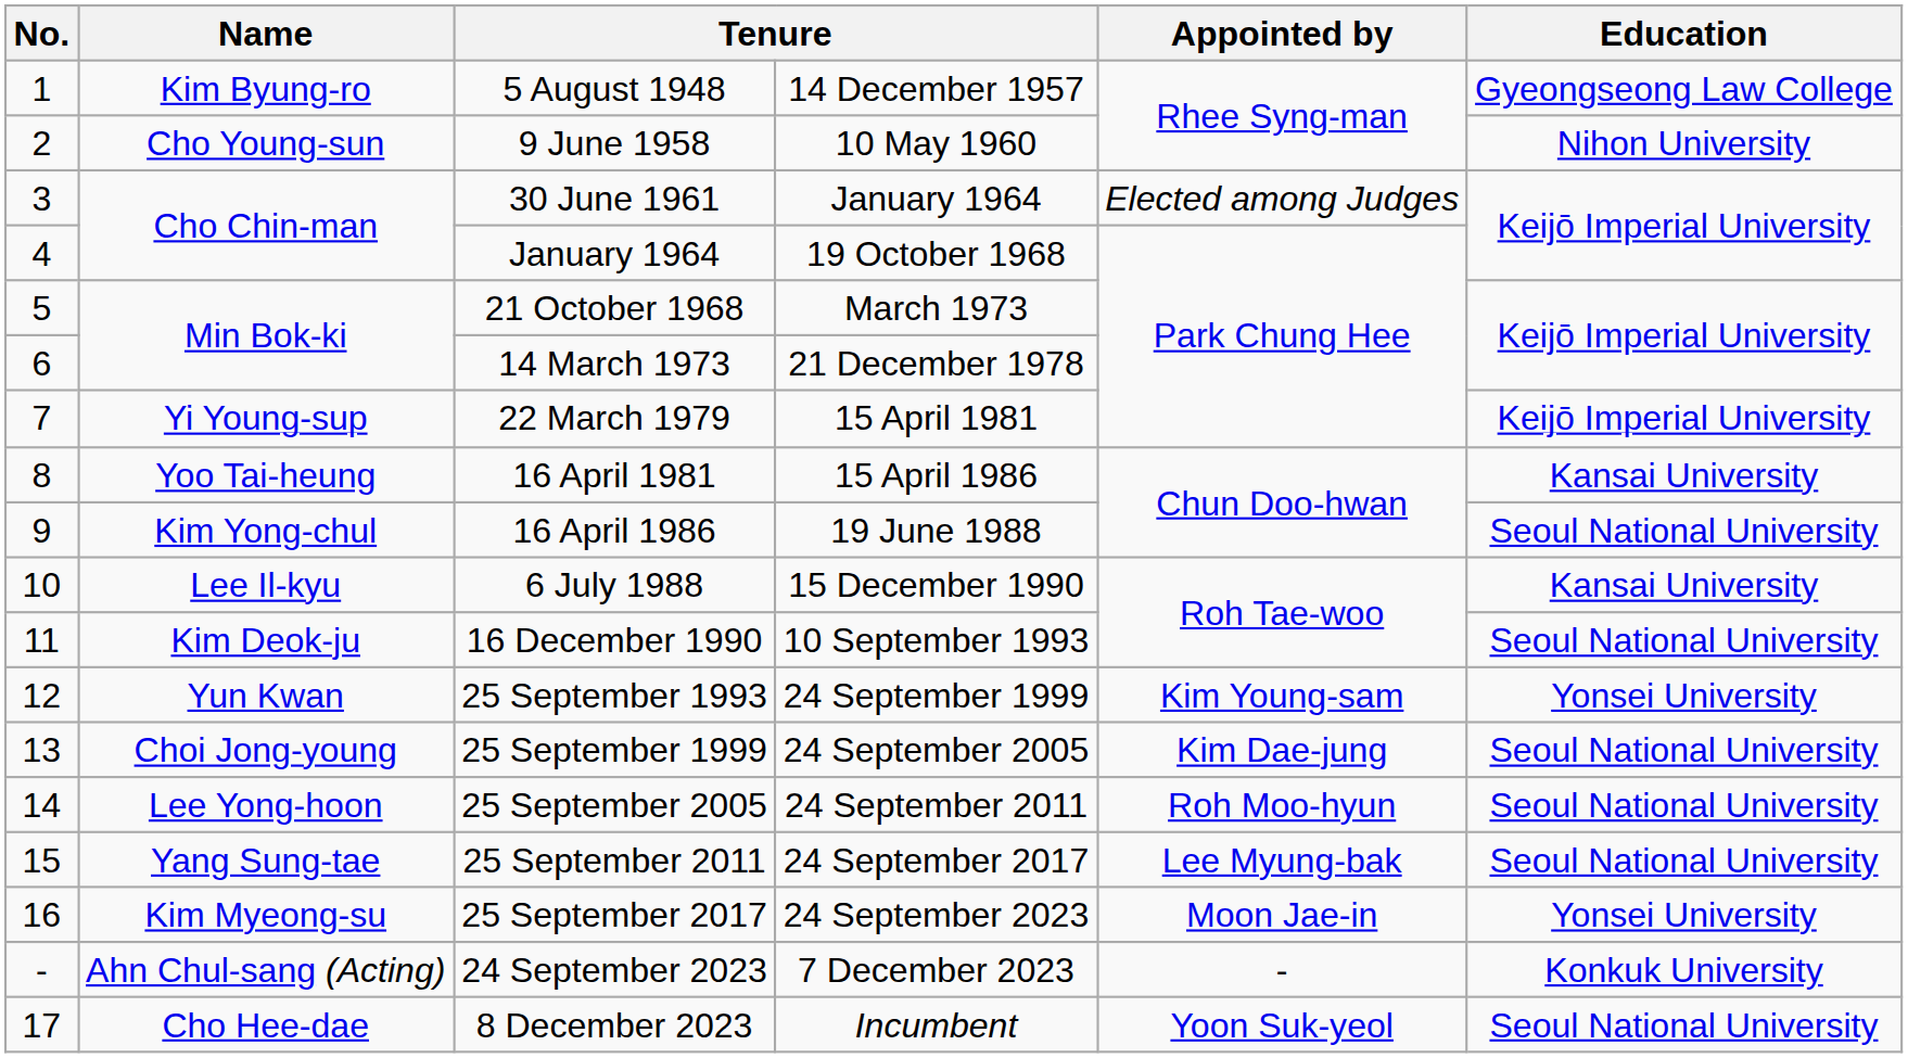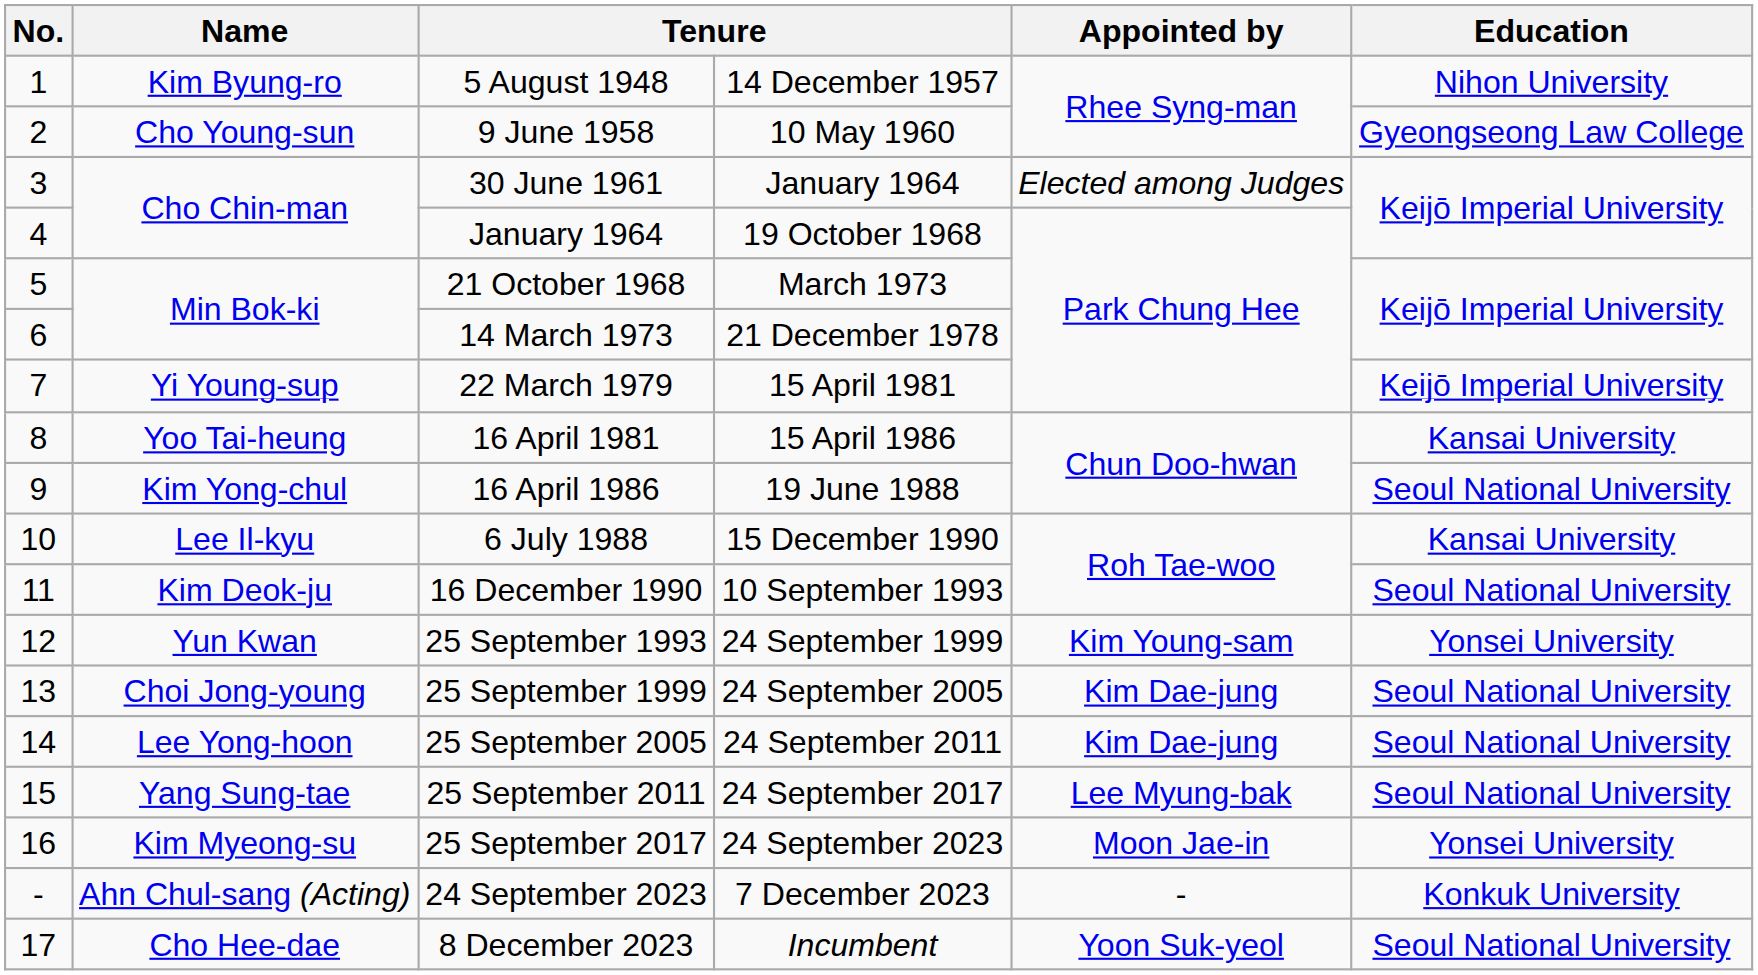5 August 1948 | Education: Gyeongseong Law College -> Nihon University
9 June 1958 | Education: Nihon University -> Gyeongseong Law College
25 September 2005 | Appointed by: Roh Moo-hyun -> Kim Dae-jung
